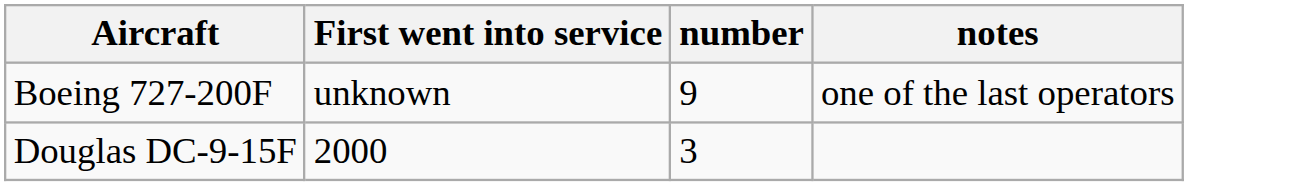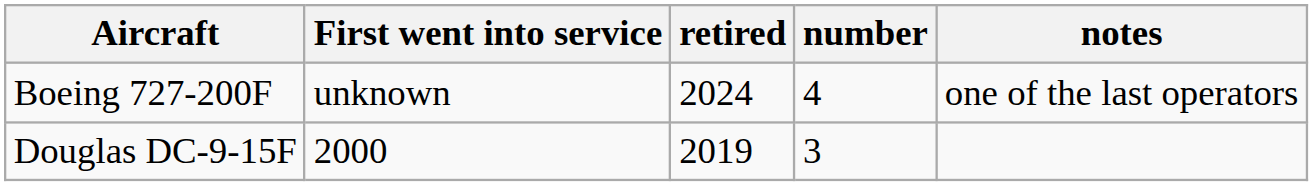+ column: retired | 2024 | 2019
Boeing 727-200F | number: 9 -> 4
